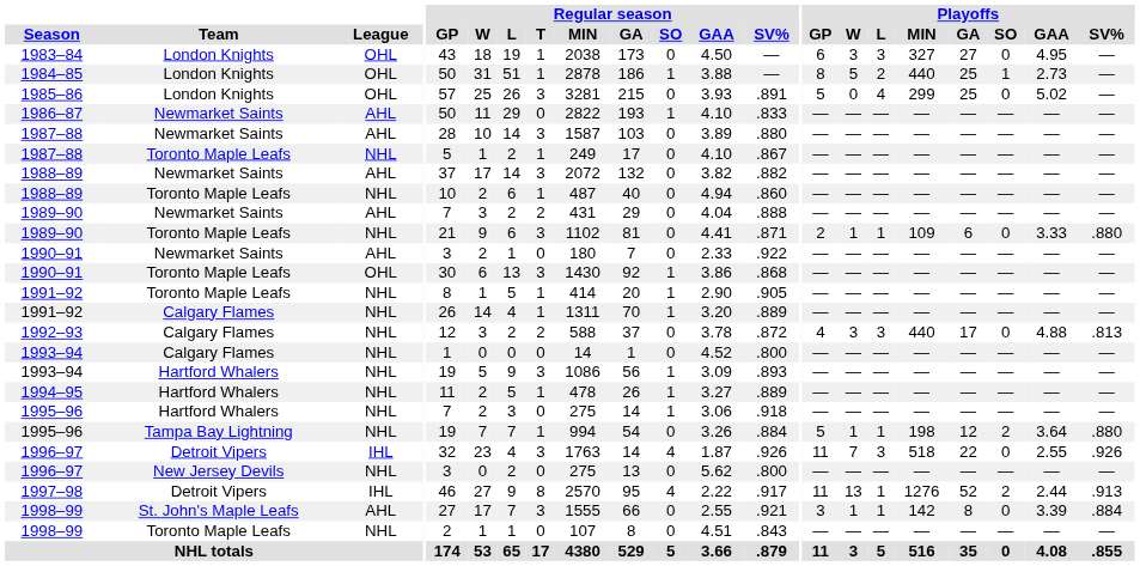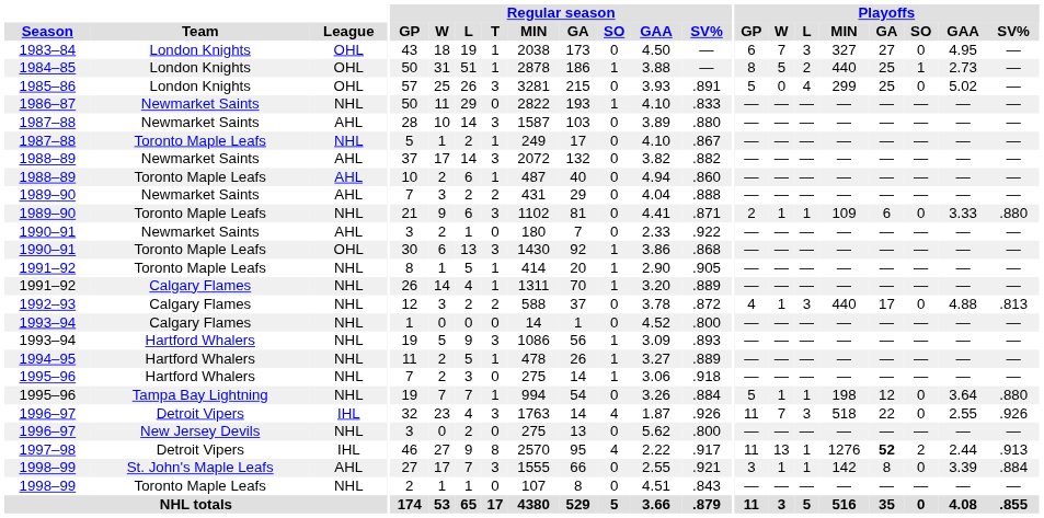1983–84 | Playoffs / W: 3 -> 7
1986–87 | League: AHL -> NHL
1988–89 / Toronto Maple Leafs | League: NHL -> AHL
1992–93 | Playoffs / W: 3 -> 1
1995–96 / Tampa Bay Lightning | Playoffs / SO: 2 -> 0
1997–98 | Playoffs / GA: normal -> bold
